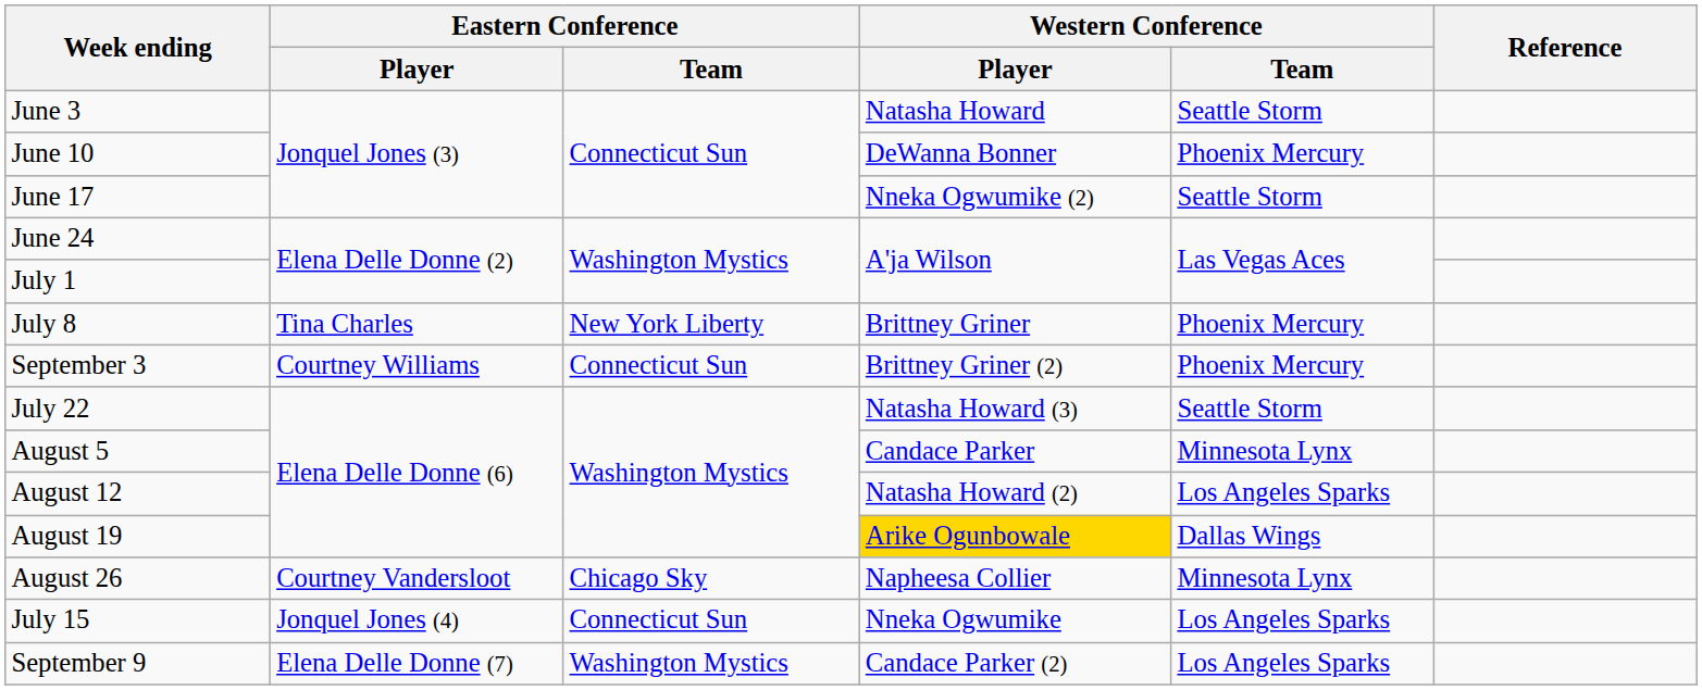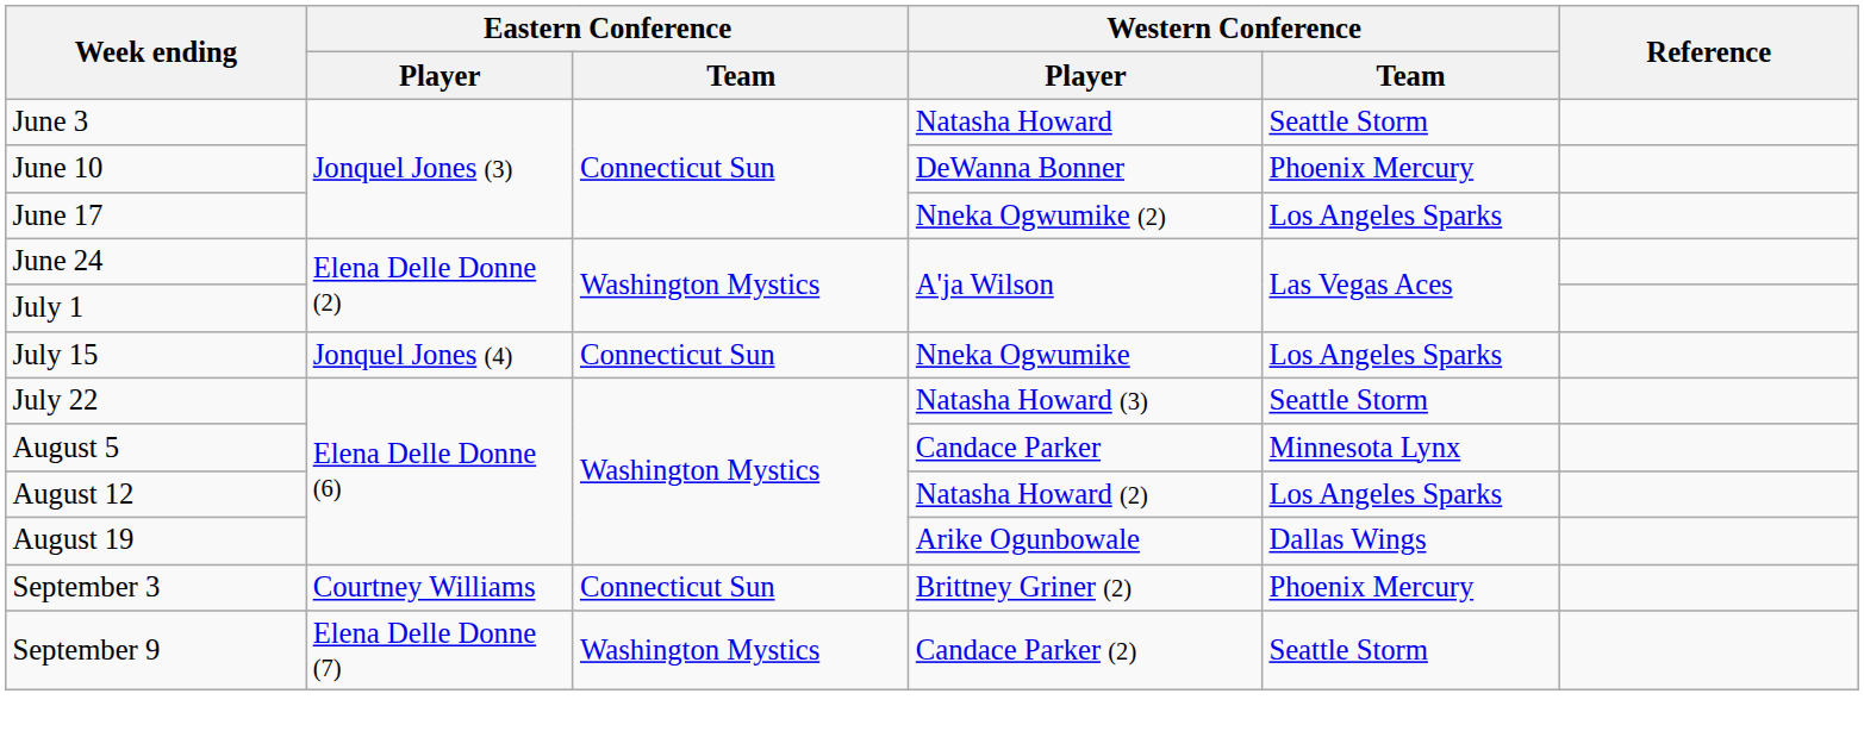June 17 | Western Conference / Team: Seattle Storm -> Los Angeles Sparks
- row: July 8 | Tina Charles | New York Liberty | Brittney Griner | Phoenix Mercury
rows swapped: July 15 <-> September 3
August 19 | Western Conference / Player: gold background -> no background
- row: August 26 | Courtney Vandersloot | Chicago Sky | Napheesa Collier | Minnesota Lynx
September 9 | Western Conference / Team: Los Angeles Sparks -> Seattle Storm
